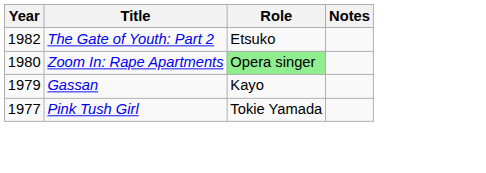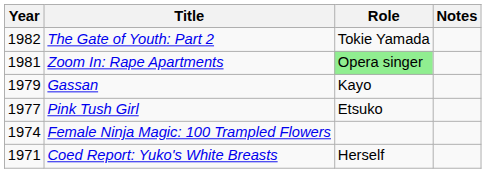The Gate of Youth: Part 2 | Role: Etsuko -> Tokie Yamada
Zoom In: Rape Apartments | Year: 1980 -> 1981
Pink Tush Girl | Role: Tokie Yamada -> Etsuko
+ row: 1974 | Female Ninja Magic: 100 Trampled Flowers
+ row: 1971 | Coed Report: Yuko's White Breasts | Herself
